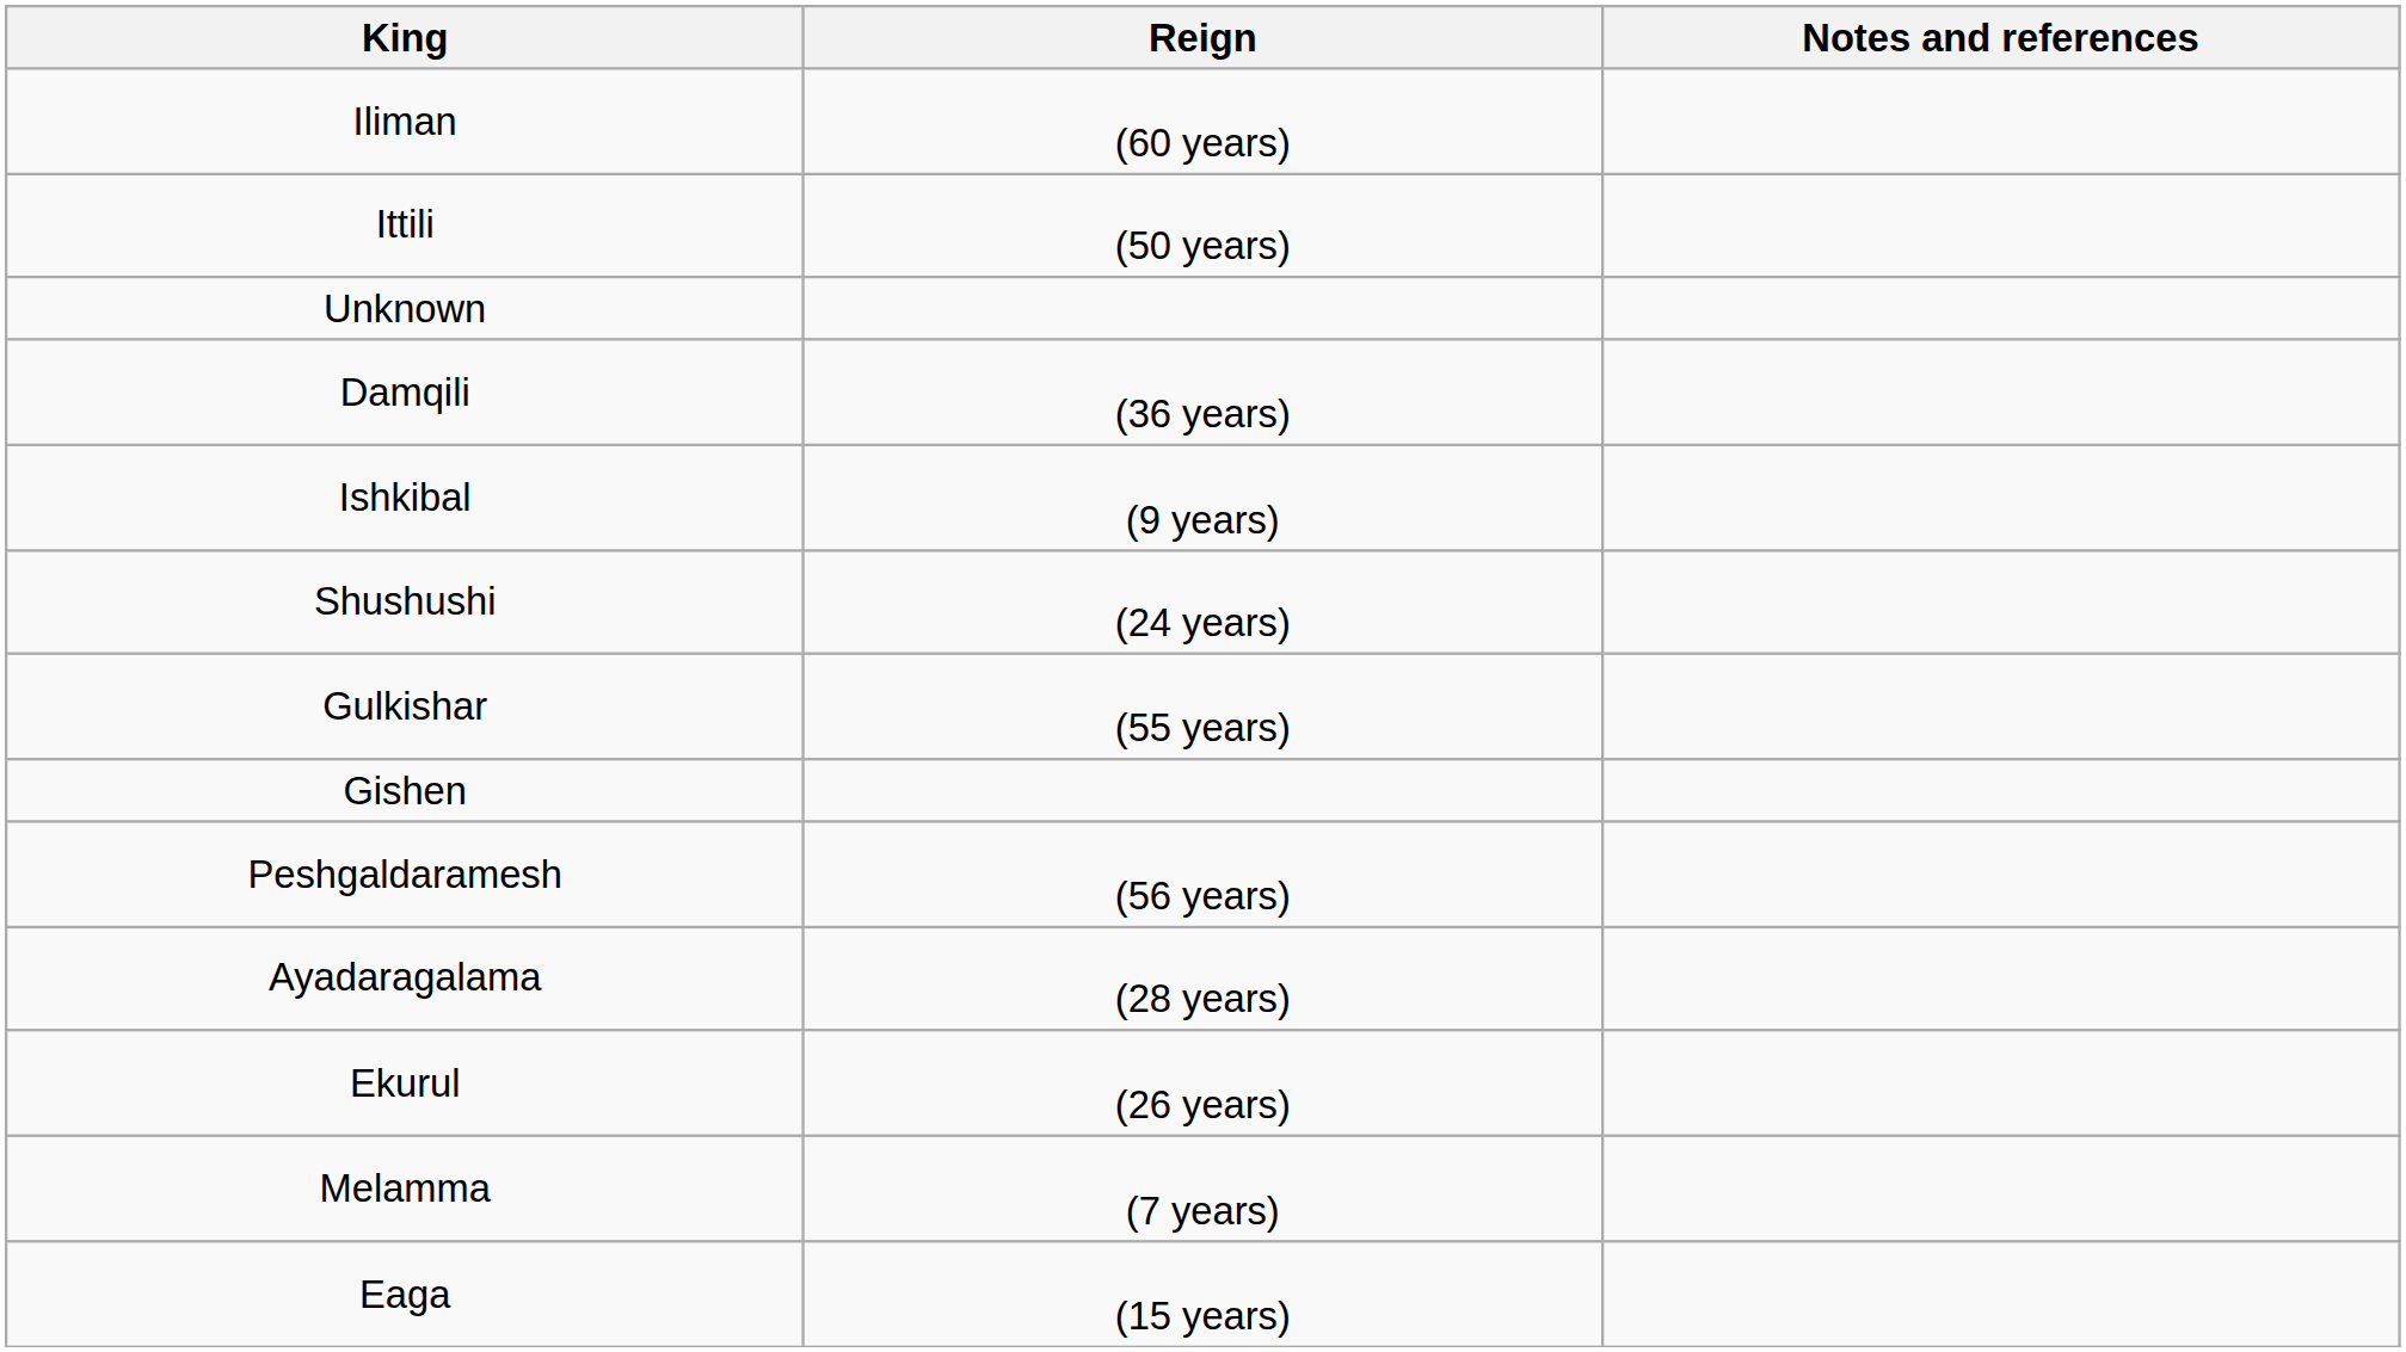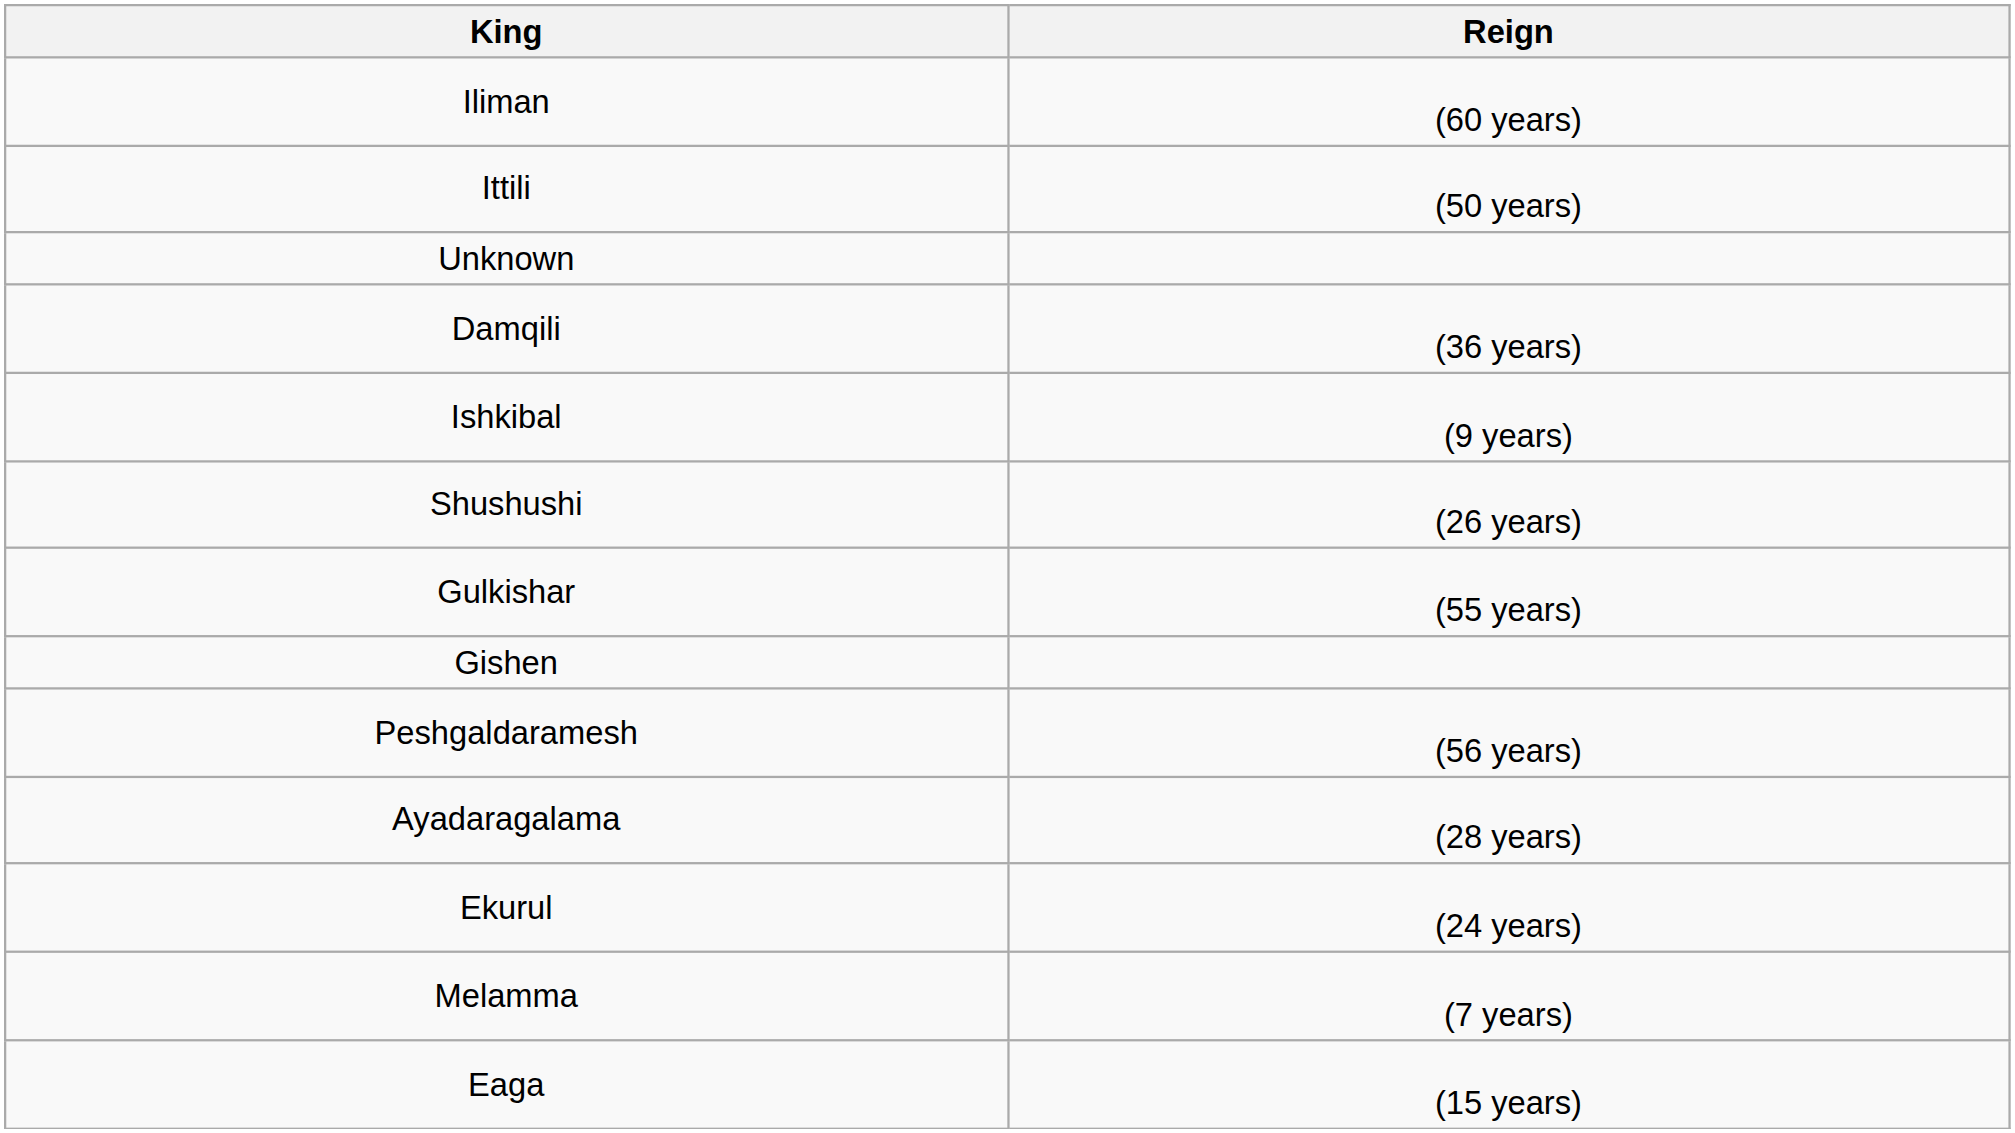- column: Notes and references
Shushushi | Reign: (24 years) -> (26 years)
Ekurul | Reign: (26 years) -> (24 years)
